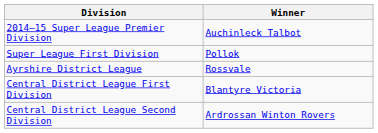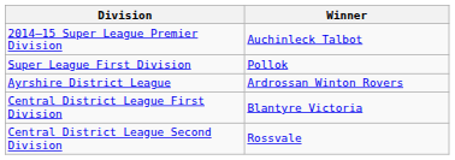Ayrshire District League | Winner: Rossvale -> Ardrossan Winton Rovers
Central District League Second Division | Winner: Ardrossan Winton Rovers -> Rossvale
